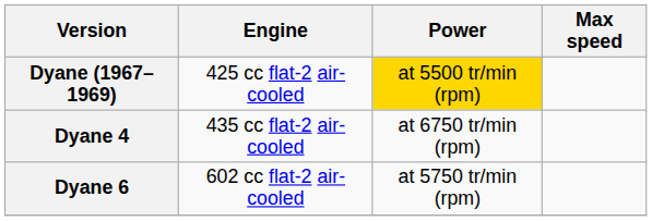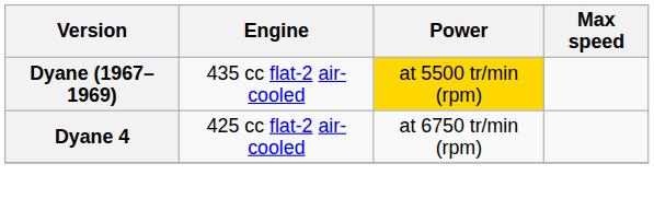Dyane (1967–1969) | Engine: 425 cc flat-2 air-cooled -> 435 cc flat-2 air-cooled
Dyane 4 | Engine: 435 cc flat-2 air-cooled -> 425 cc flat-2 air-cooled
- row: Dyane 6 | 602 cc flat-2 air-cooled | at 5750 tr/min (rpm)
